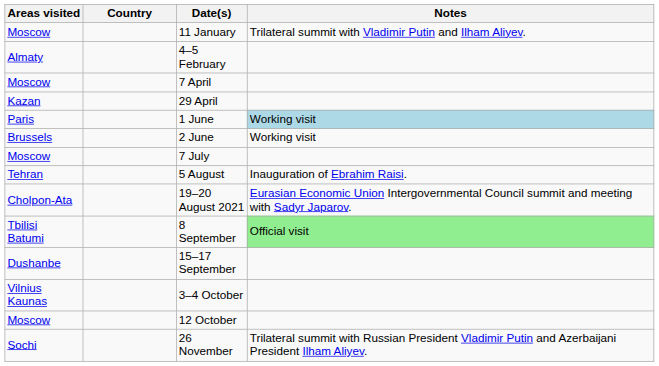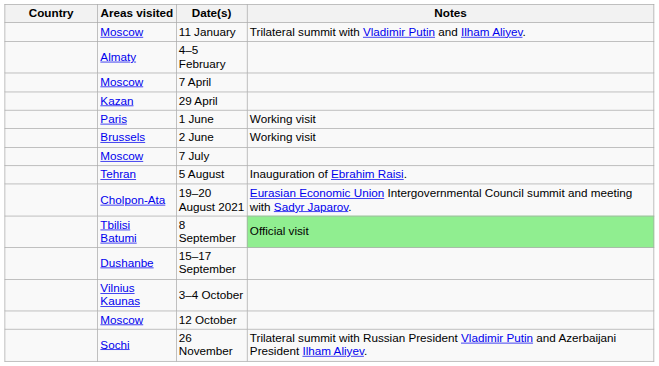columns swapped: Country <-> Areas visited
1 June | Notes: lightblue background -> no background
